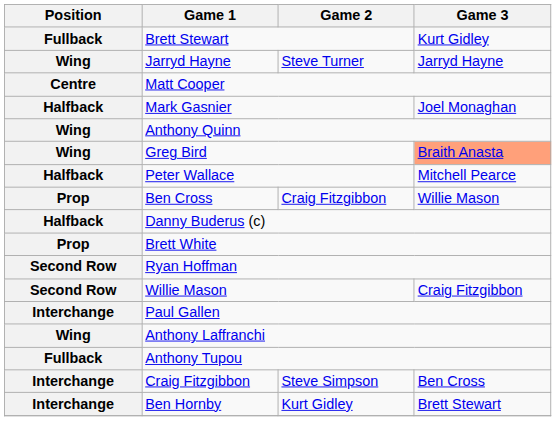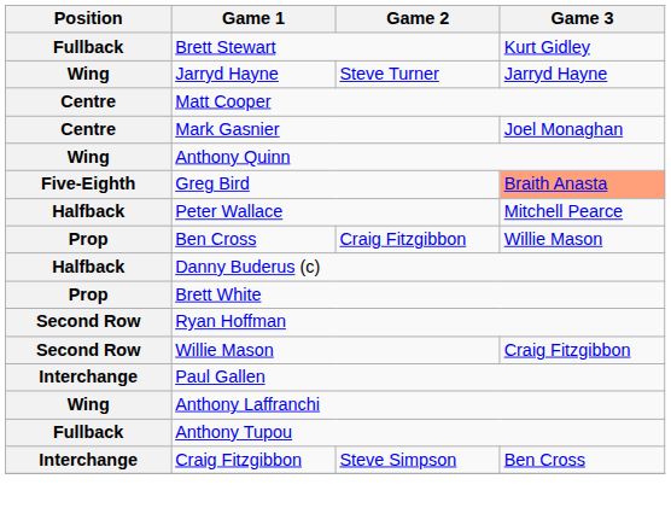Mark Gasnier | Position: Halfback -> Centre
Greg Bird | Position: Wing -> Five-Eighth
- row: Interchange | Ben Hornby | Kurt Gidley | Brett Stewart
